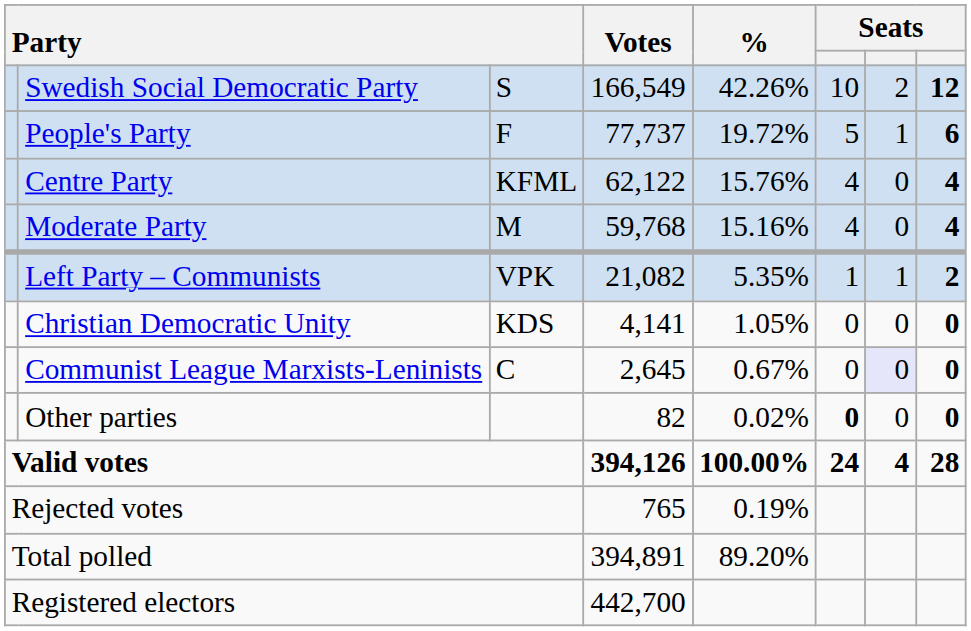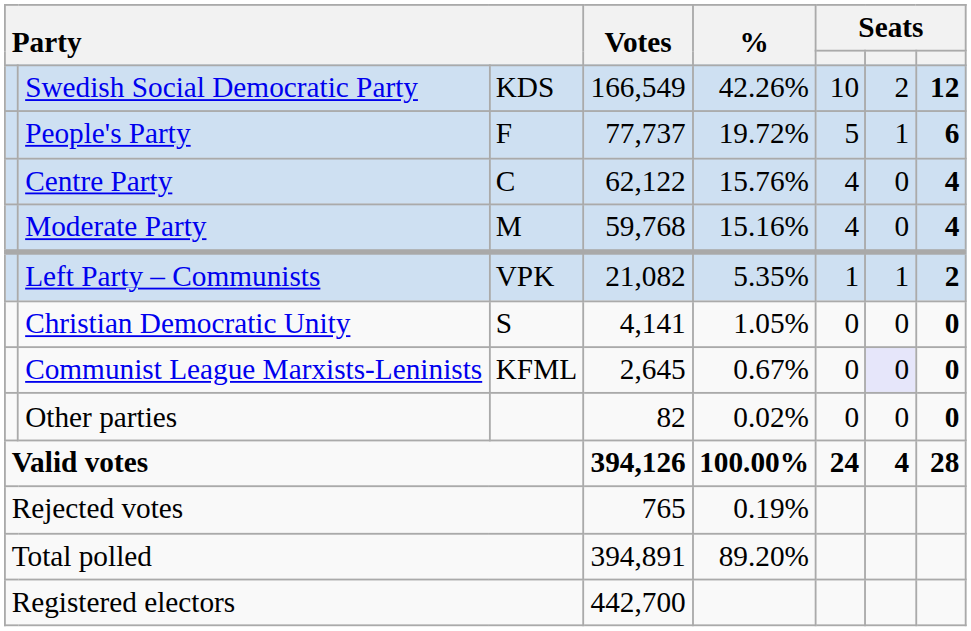Swedish Social Democratic Party | column 3: S -> KDS
Centre Party | column 3: KFML -> C
Christian Democratic Unity | column 3: KDS -> S
Communist League Marxists-Leninists | column 3: C -> KFML
Other parties | column 6: bold -> normal
